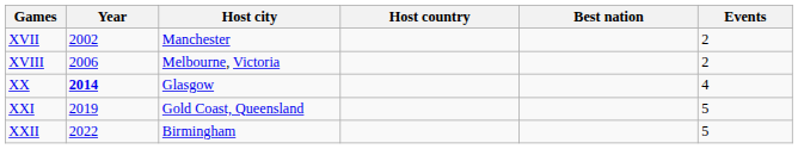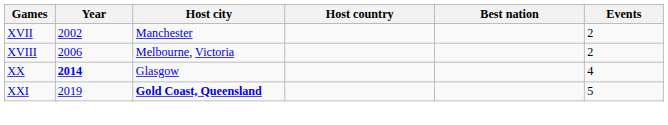XXI | Host city: normal -> bold
- row: XXII | 2022 | Birmingham | 5
